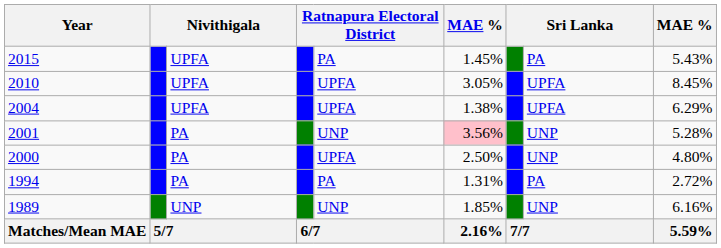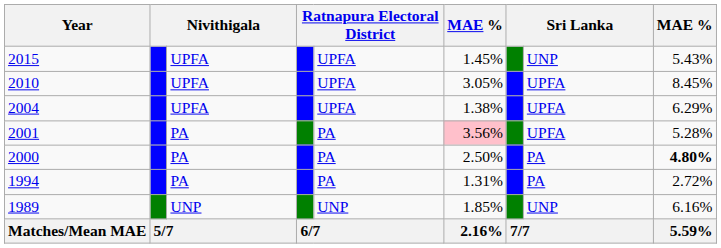2015 | column 5: PA -> UPFA
2015 | column 8: PA -> UNP
2001 | column 5: UNP -> PA
2001 | column 8: UNP -> UPFA
2000 | column 5: UPFA -> PA
2000 | column 8: UNP -> PA
2000 | column 9: normal -> bold
